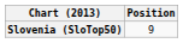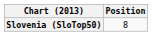Slovenia (SloTop50) | Position: 9 -> 8
